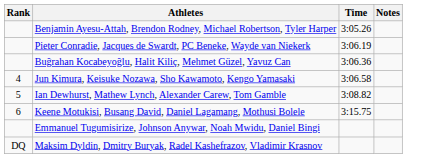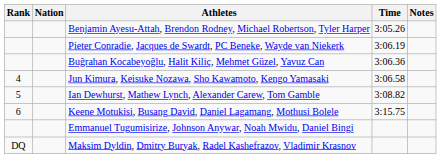+ column: Nation
